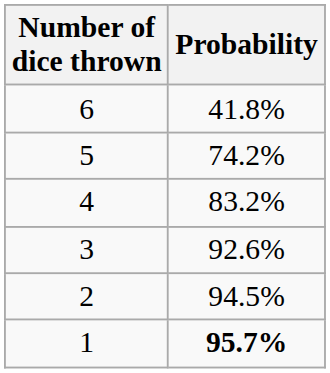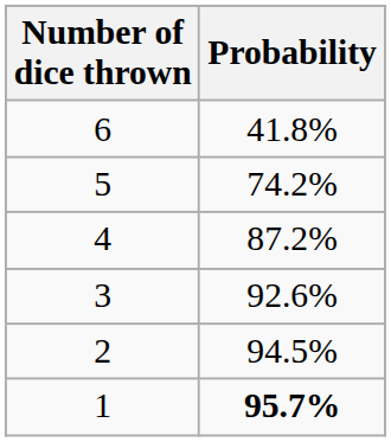4 | Probability: 83.2% -> 87.2%
